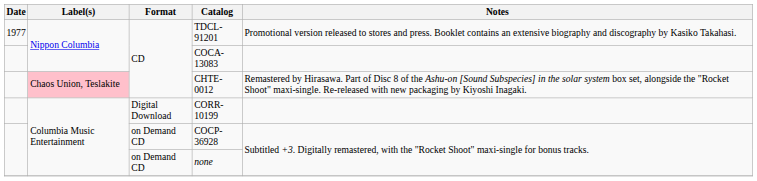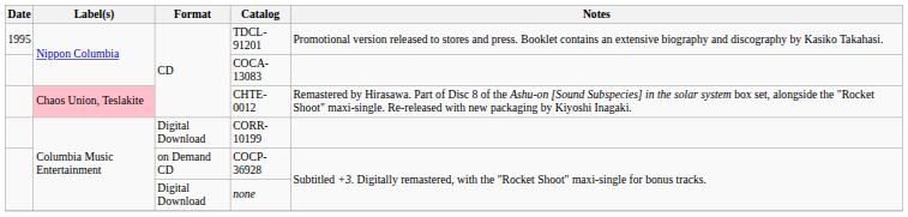TDCL-91201 | Date: 1977 -> 1995
none | Format: on Demand CD -> Digital Download
